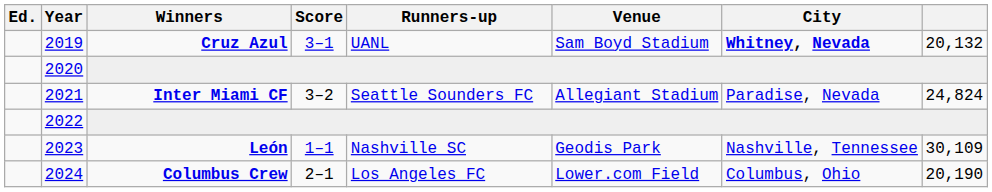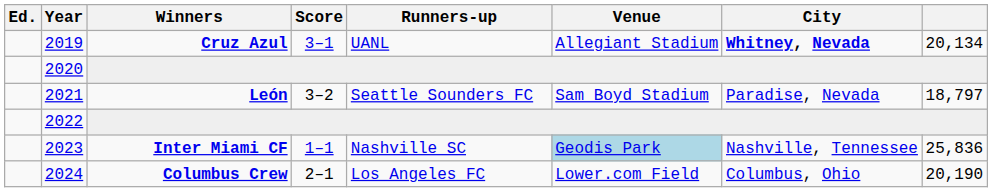2019 | Venue: Sam Boyd Stadium -> Allegiant Stadium
2019 | column 8: 20,132 -> 20,134
2021 | Winners: Inter Miami CF -> León
2021 | Venue: Allegiant Stadium -> Sam Boyd Stadium
2021 | column 8: 24,824 -> 18,797
2023 | Winners: León -> Inter Miami CF
2023 | Venue: no background -> lightblue background
2023 | column 8: 30,109 -> 25,836
